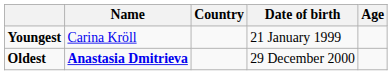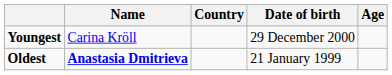Youngest | Date of birth: 21 January 1999 -> 29 December 2000
Oldest | Date of birth: 29 December 2000 -> 21 January 1999
